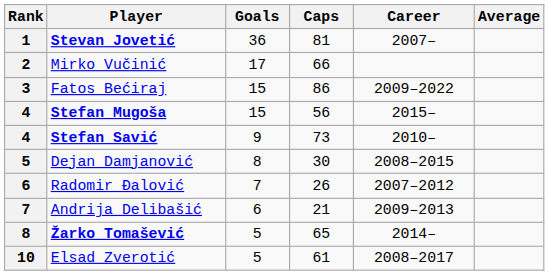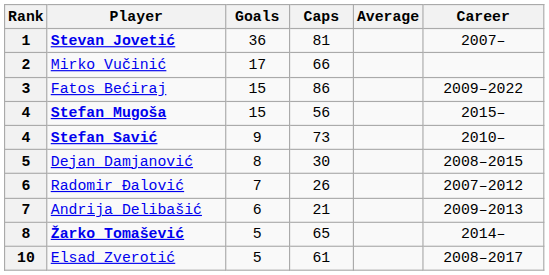columns swapped: Average <-> Career
